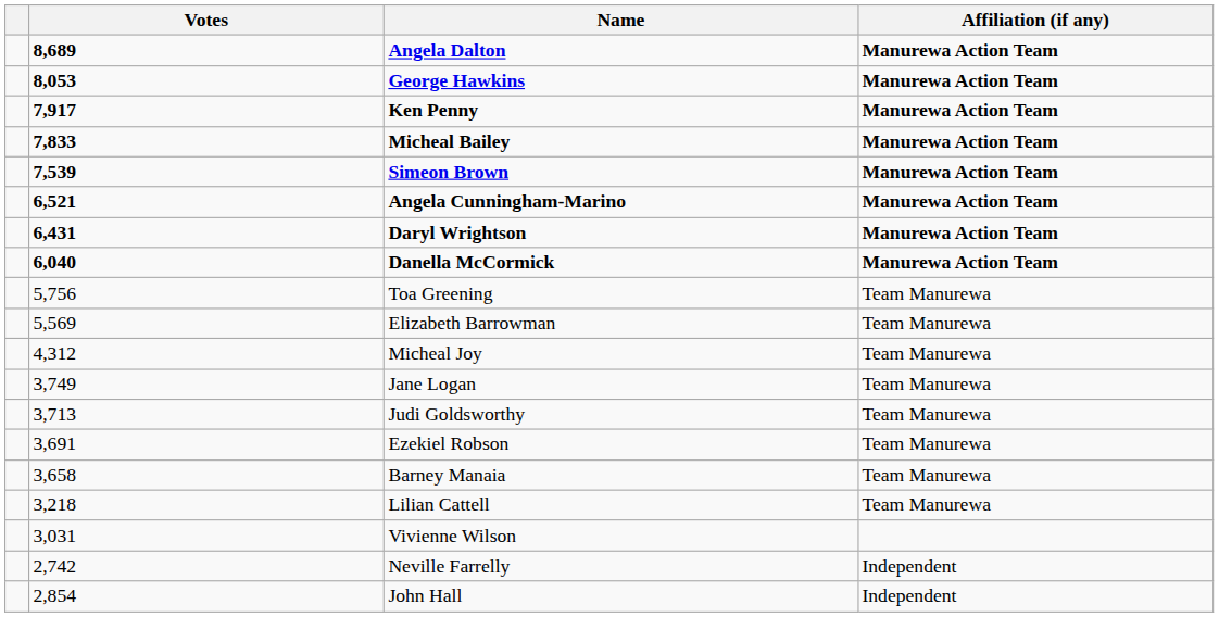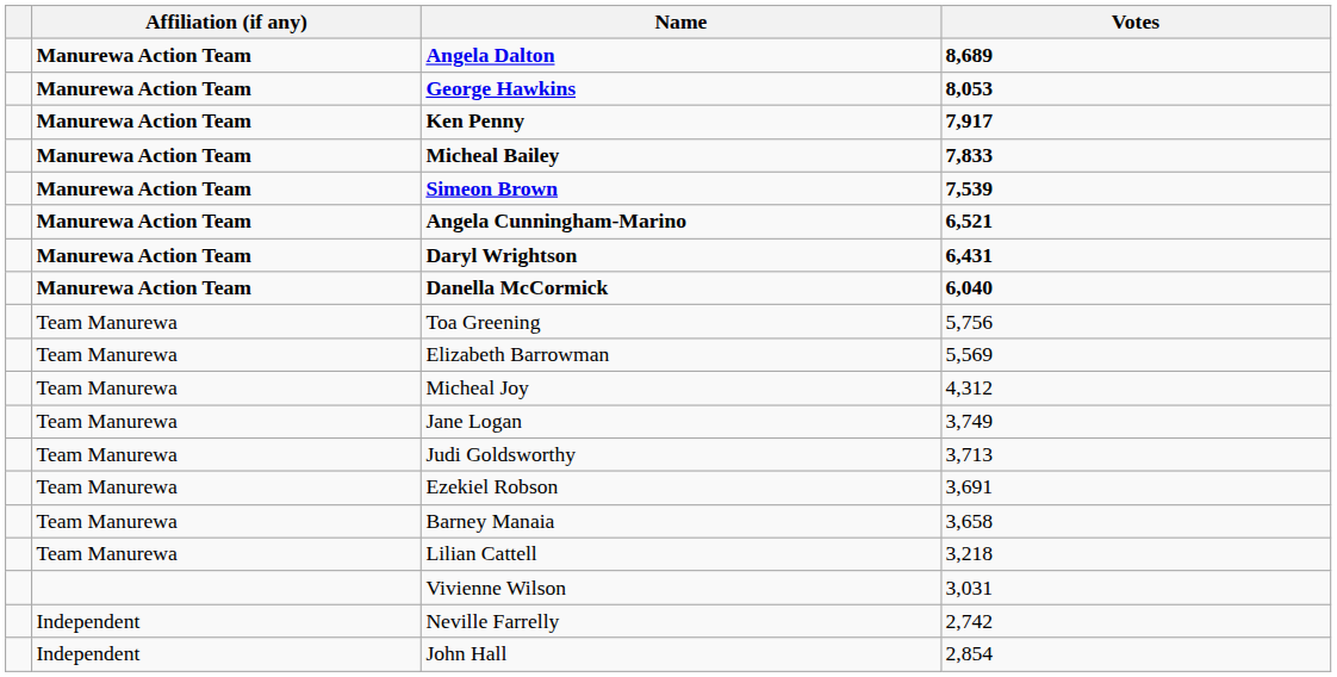columns swapped: Affiliation (if any) <-> Votes
